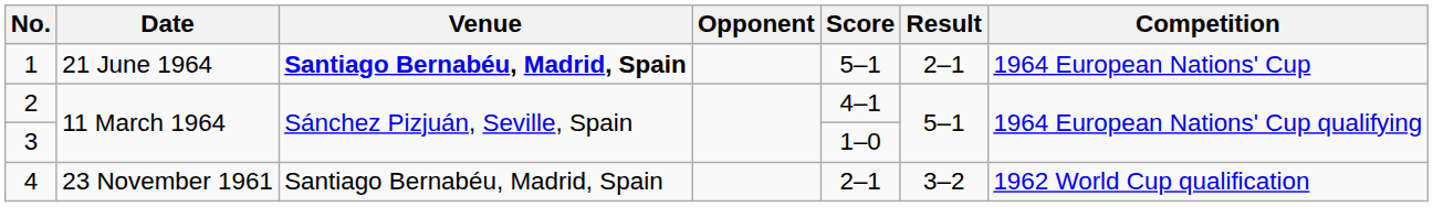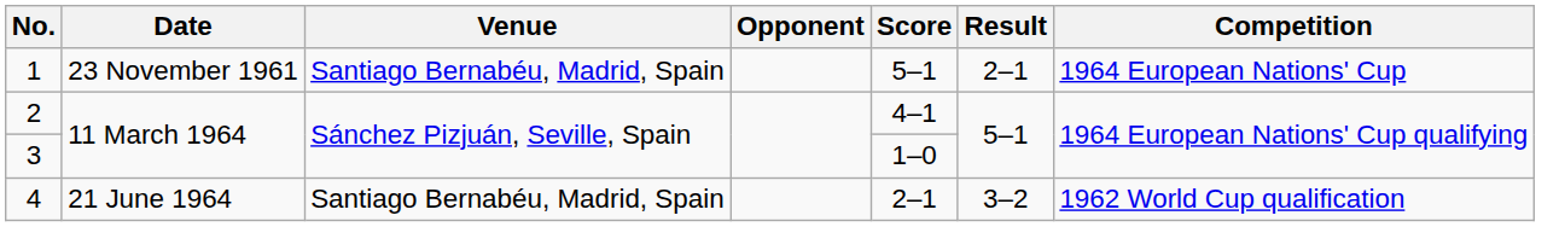1 | Date: 21 June 1964 -> 23 November 1961
1 | Venue: bold -> normal
4 | Date: 23 November 1961 -> 21 June 1964
